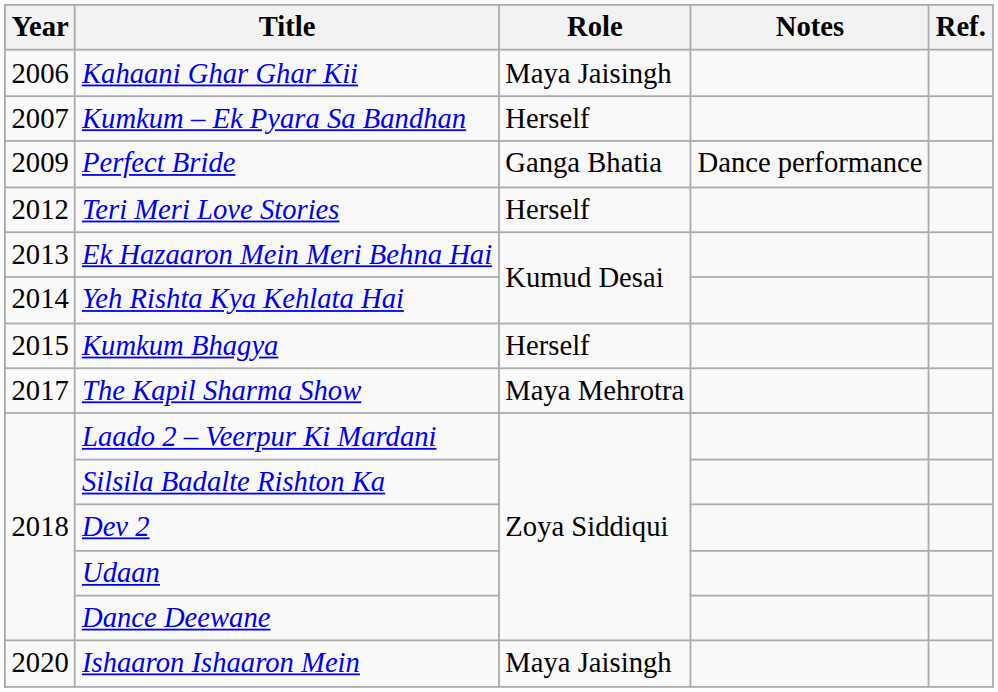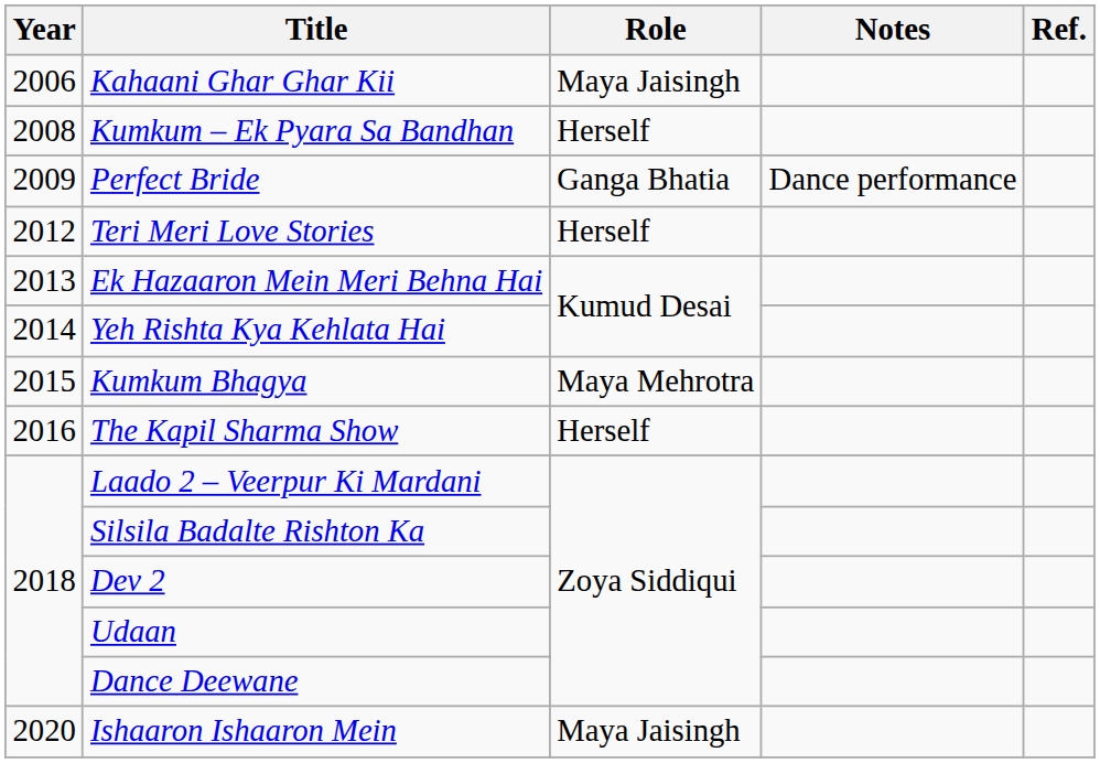Kumkum – Ek Pyara Sa Bandhan | Year: 2007 -> 2008
Kumkum Bhagya | Role: Herself -> Maya Mehrotra
The Kapil Sharma Show | Year: 2017 -> 2016
The Kapil Sharma Show | Role: Maya Mehrotra -> Herself
